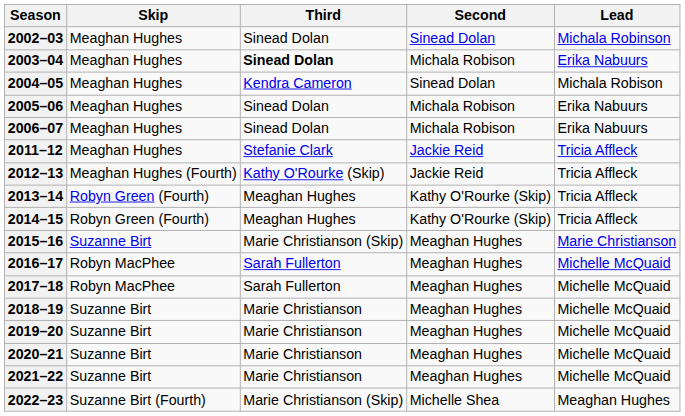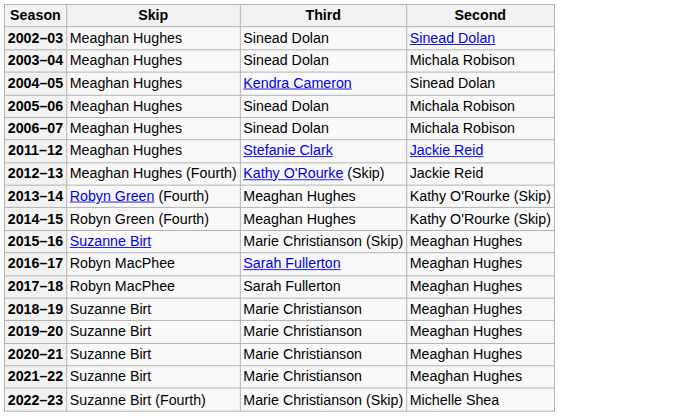- column: Lead | Michala Robinson | Erika Nabuurs | Michala Robison | Erika Nabuurs | Erika Nabuurs | Tricia Affleck | Tricia Affleck | Tricia Affleck | Tricia Affleck | Marie Christianson | Michelle McQuaid | Michelle McQuaid | Michelle McQuaid | Michelle McQuaid | Michelle McQuaid | Michelle McQuaid | Meaghan Hughes
2003–04 | Third: bold -> normal
